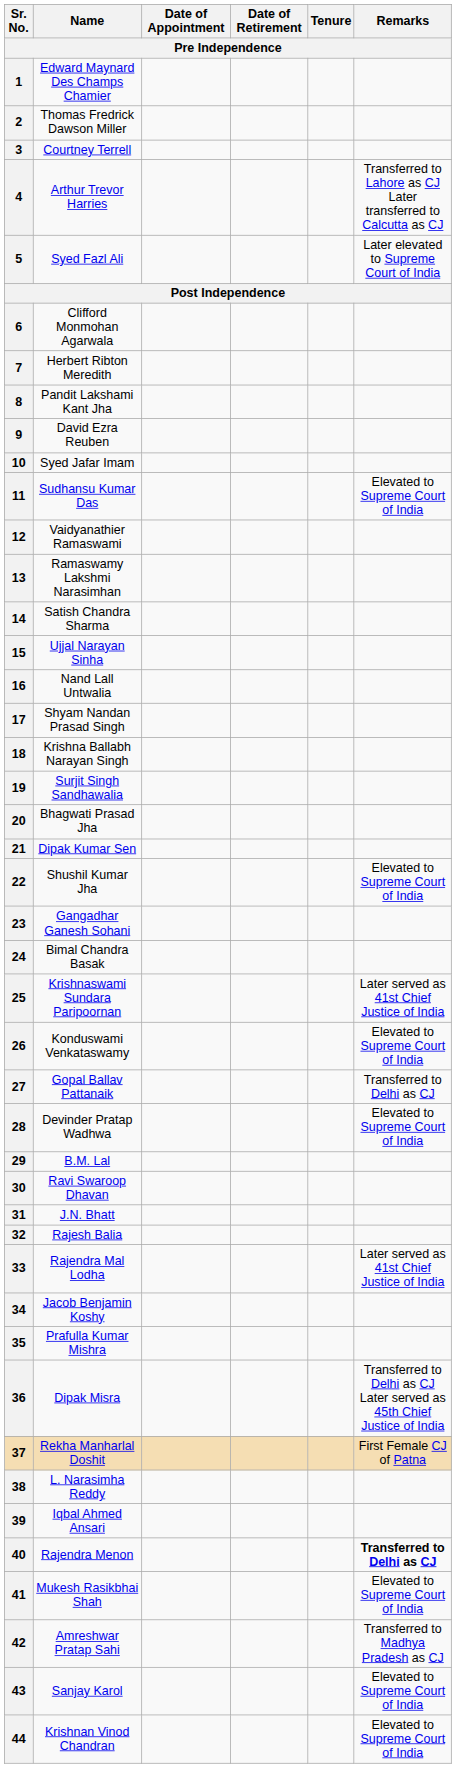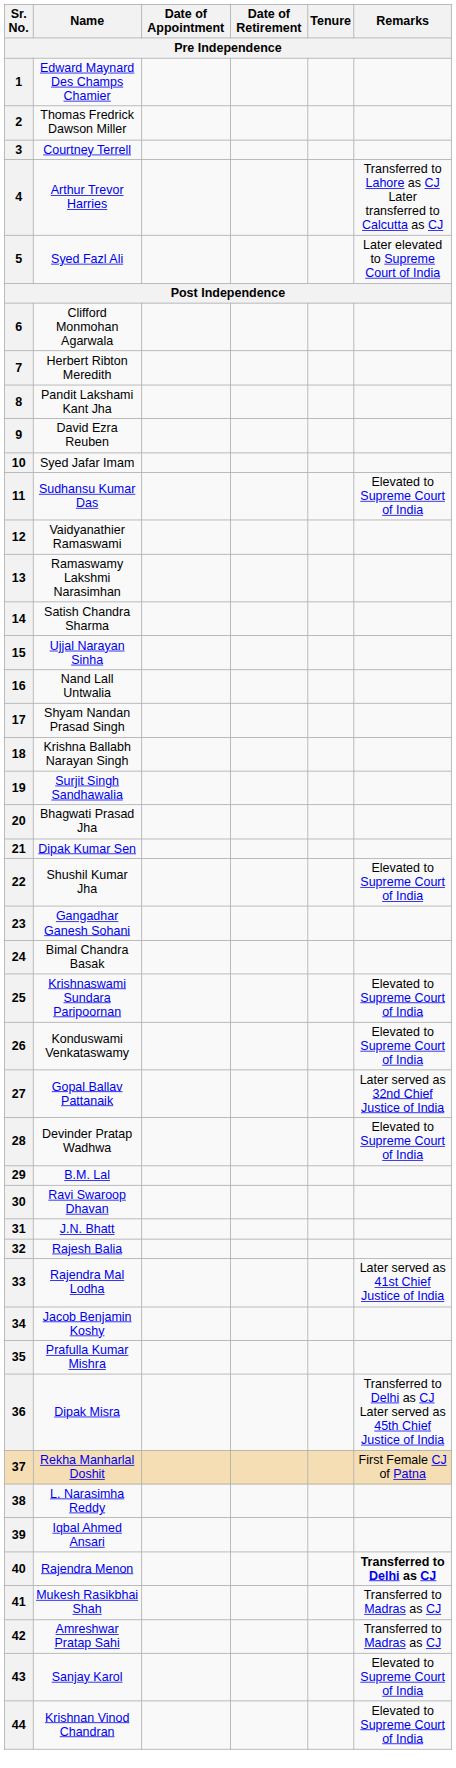25 | Remarks: Later served as 41st Chief Justice of India -> Elevated to Supreme Court of India
27 | Remarks: Transferred to Delhi as CJ -> Later served as 32nd Chief Justice of India
41 | Remarks: Elevated to Supreme Court of India -> Transferred to Madras as CJ
42 | Remarks: Transferred to Madhya Pradesh as CJ -> Transferred to Madras as CJ
